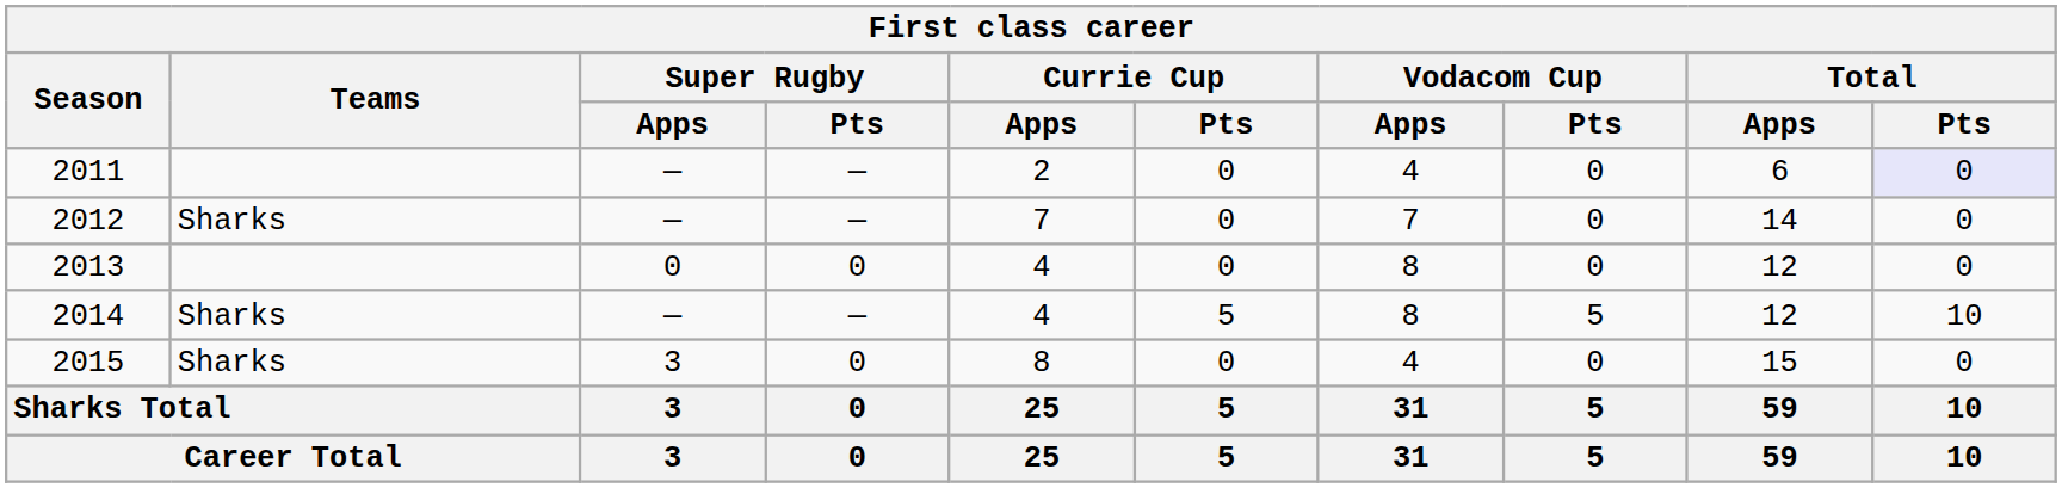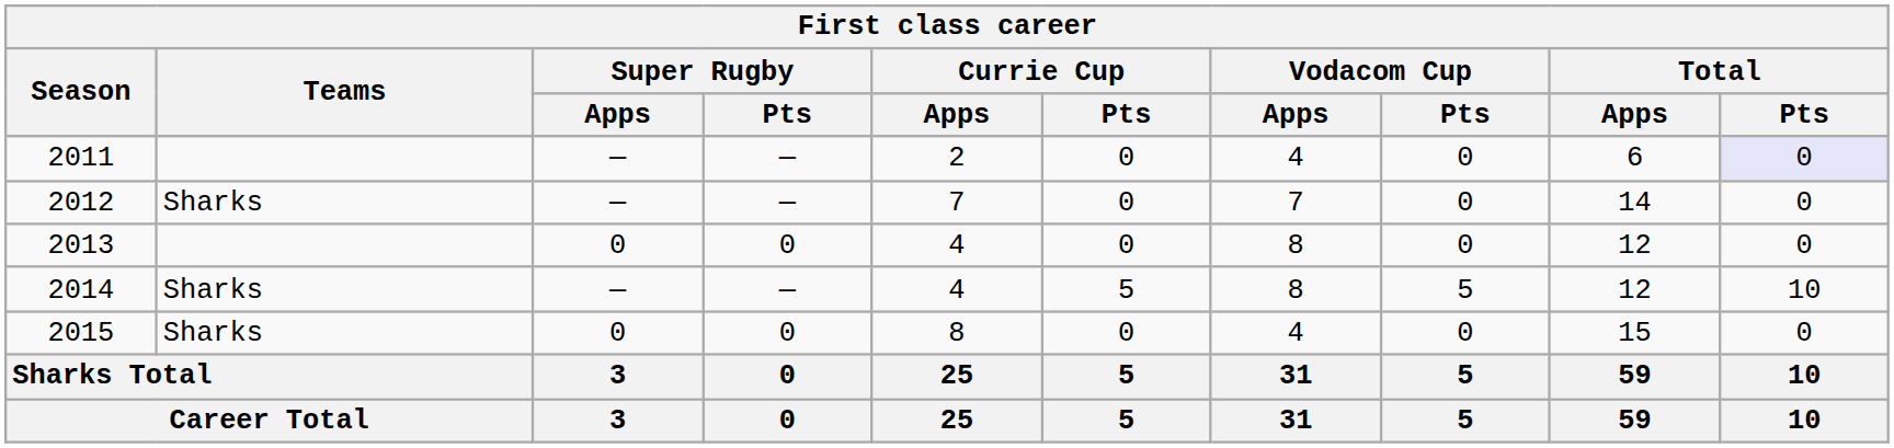2015 | Super Rugby / Apps: 3 -> 0
